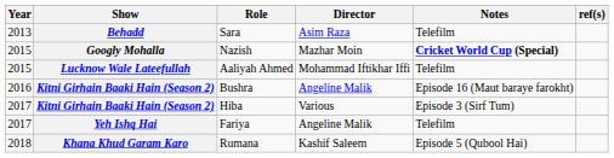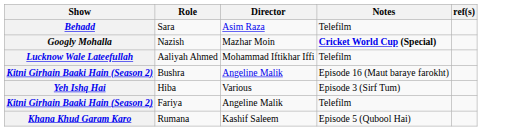- column: Year | 2013 | 2015 | 2015 | 2016 | 2017 | 2017 | 2018
Hiba | Show: Kitni Girhain Baaki Hain (Season 2) -> Yeh Ishq Hai
Fariya | Show: Yeh Ishq Hai -> Kitni Girhain Baaki Hain (Season 2)
